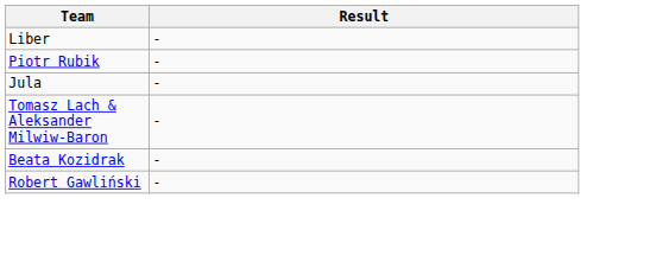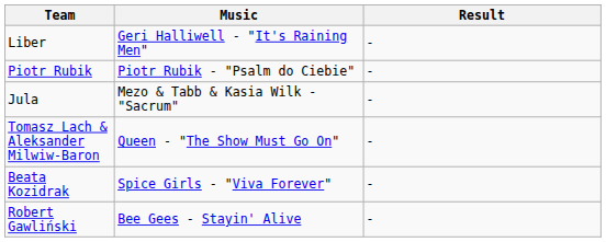+ column: Music | Geri Halliwell - "It's Raining Men" | Piotr Rubik - "Psalm do Ciebie" | Mezo & Tabb & Kasia Wilk - "Sacrum" | Queen - "The Show Must Go On" | Spice Girls - "Viva Forever" | Bee Gees - Stayin' Alive
